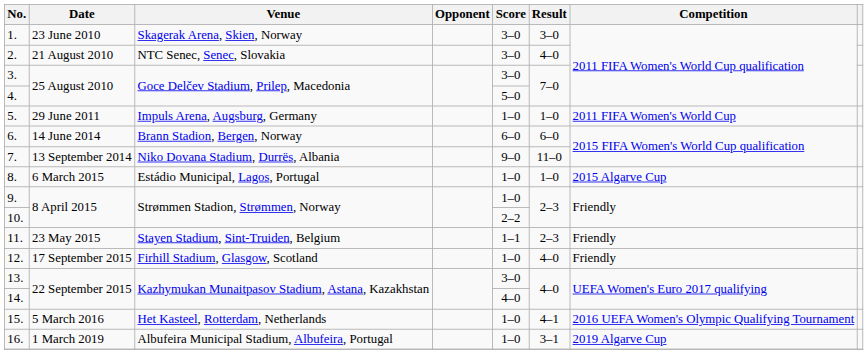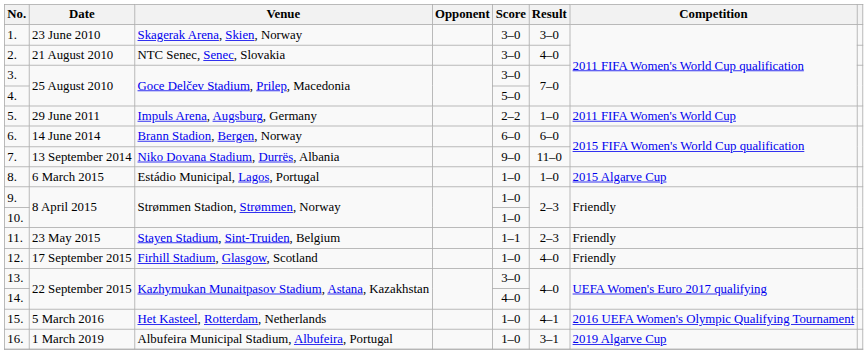5. | Score: 1–0 -> 2–2
10. | Score: 2–2 -> 1–0
